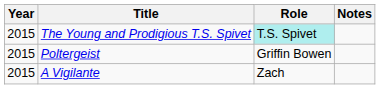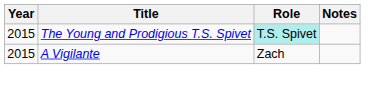- row: 2015 | Poltergeist | Griffin Bowen
